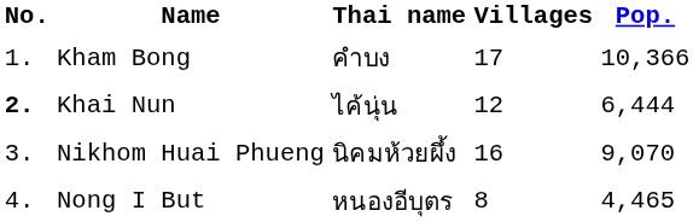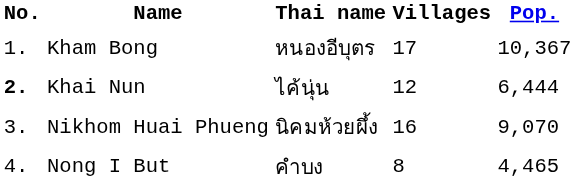Kham Bong | Thai name: คำบง -> หนองอีบุตร
Kham Bong | Pop.: 10,366 -> 10,367
Nong I But | Thai name: หนองอีบุตร -> คำบง
